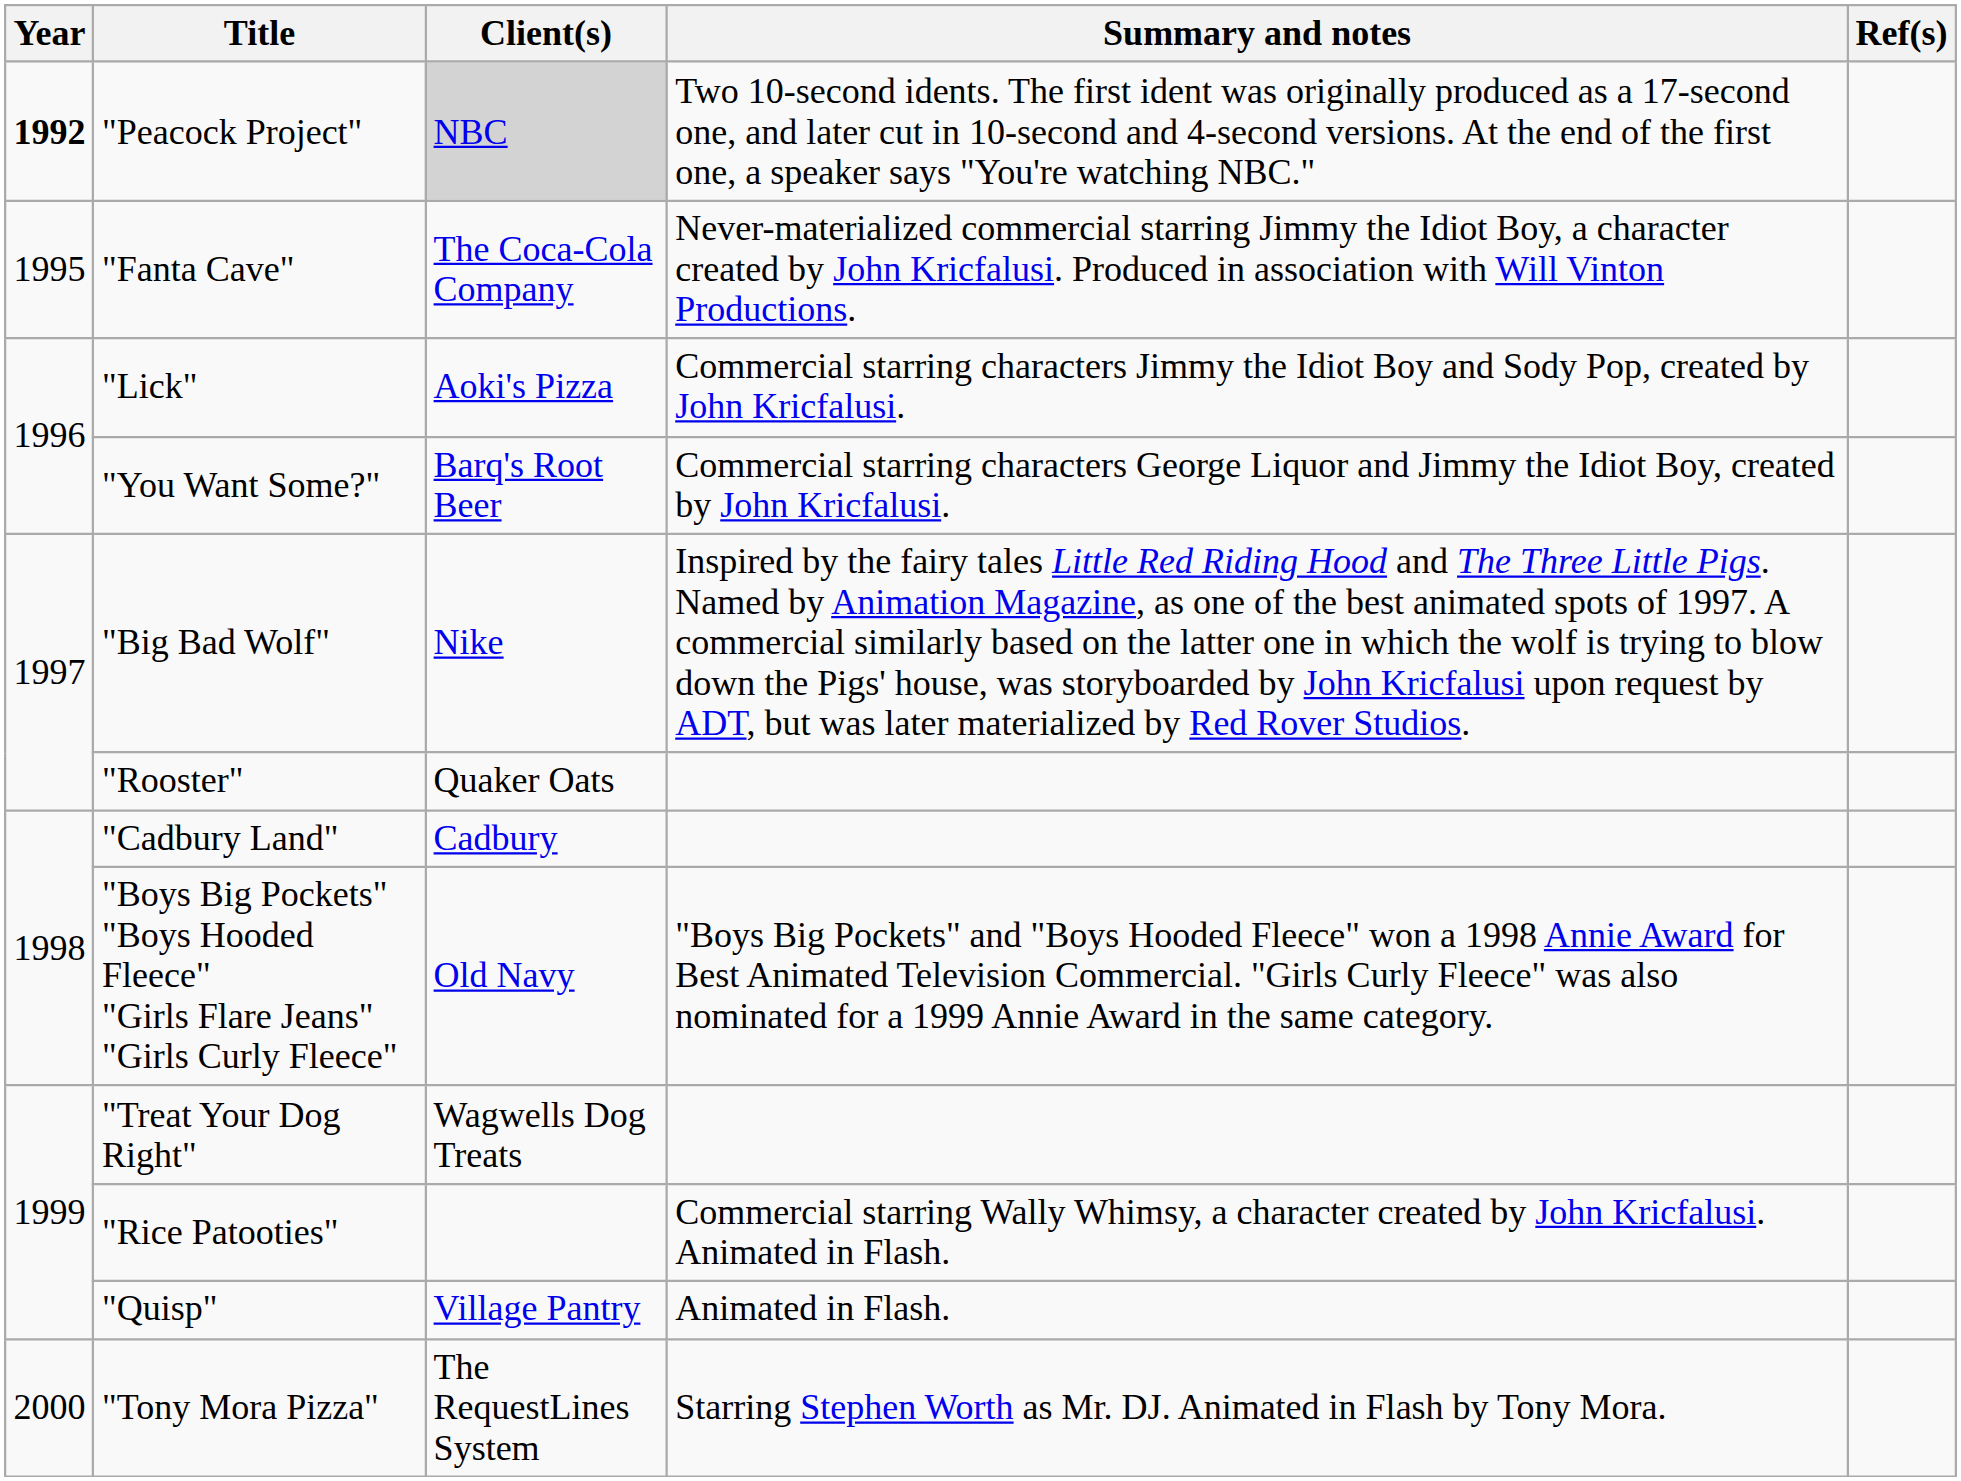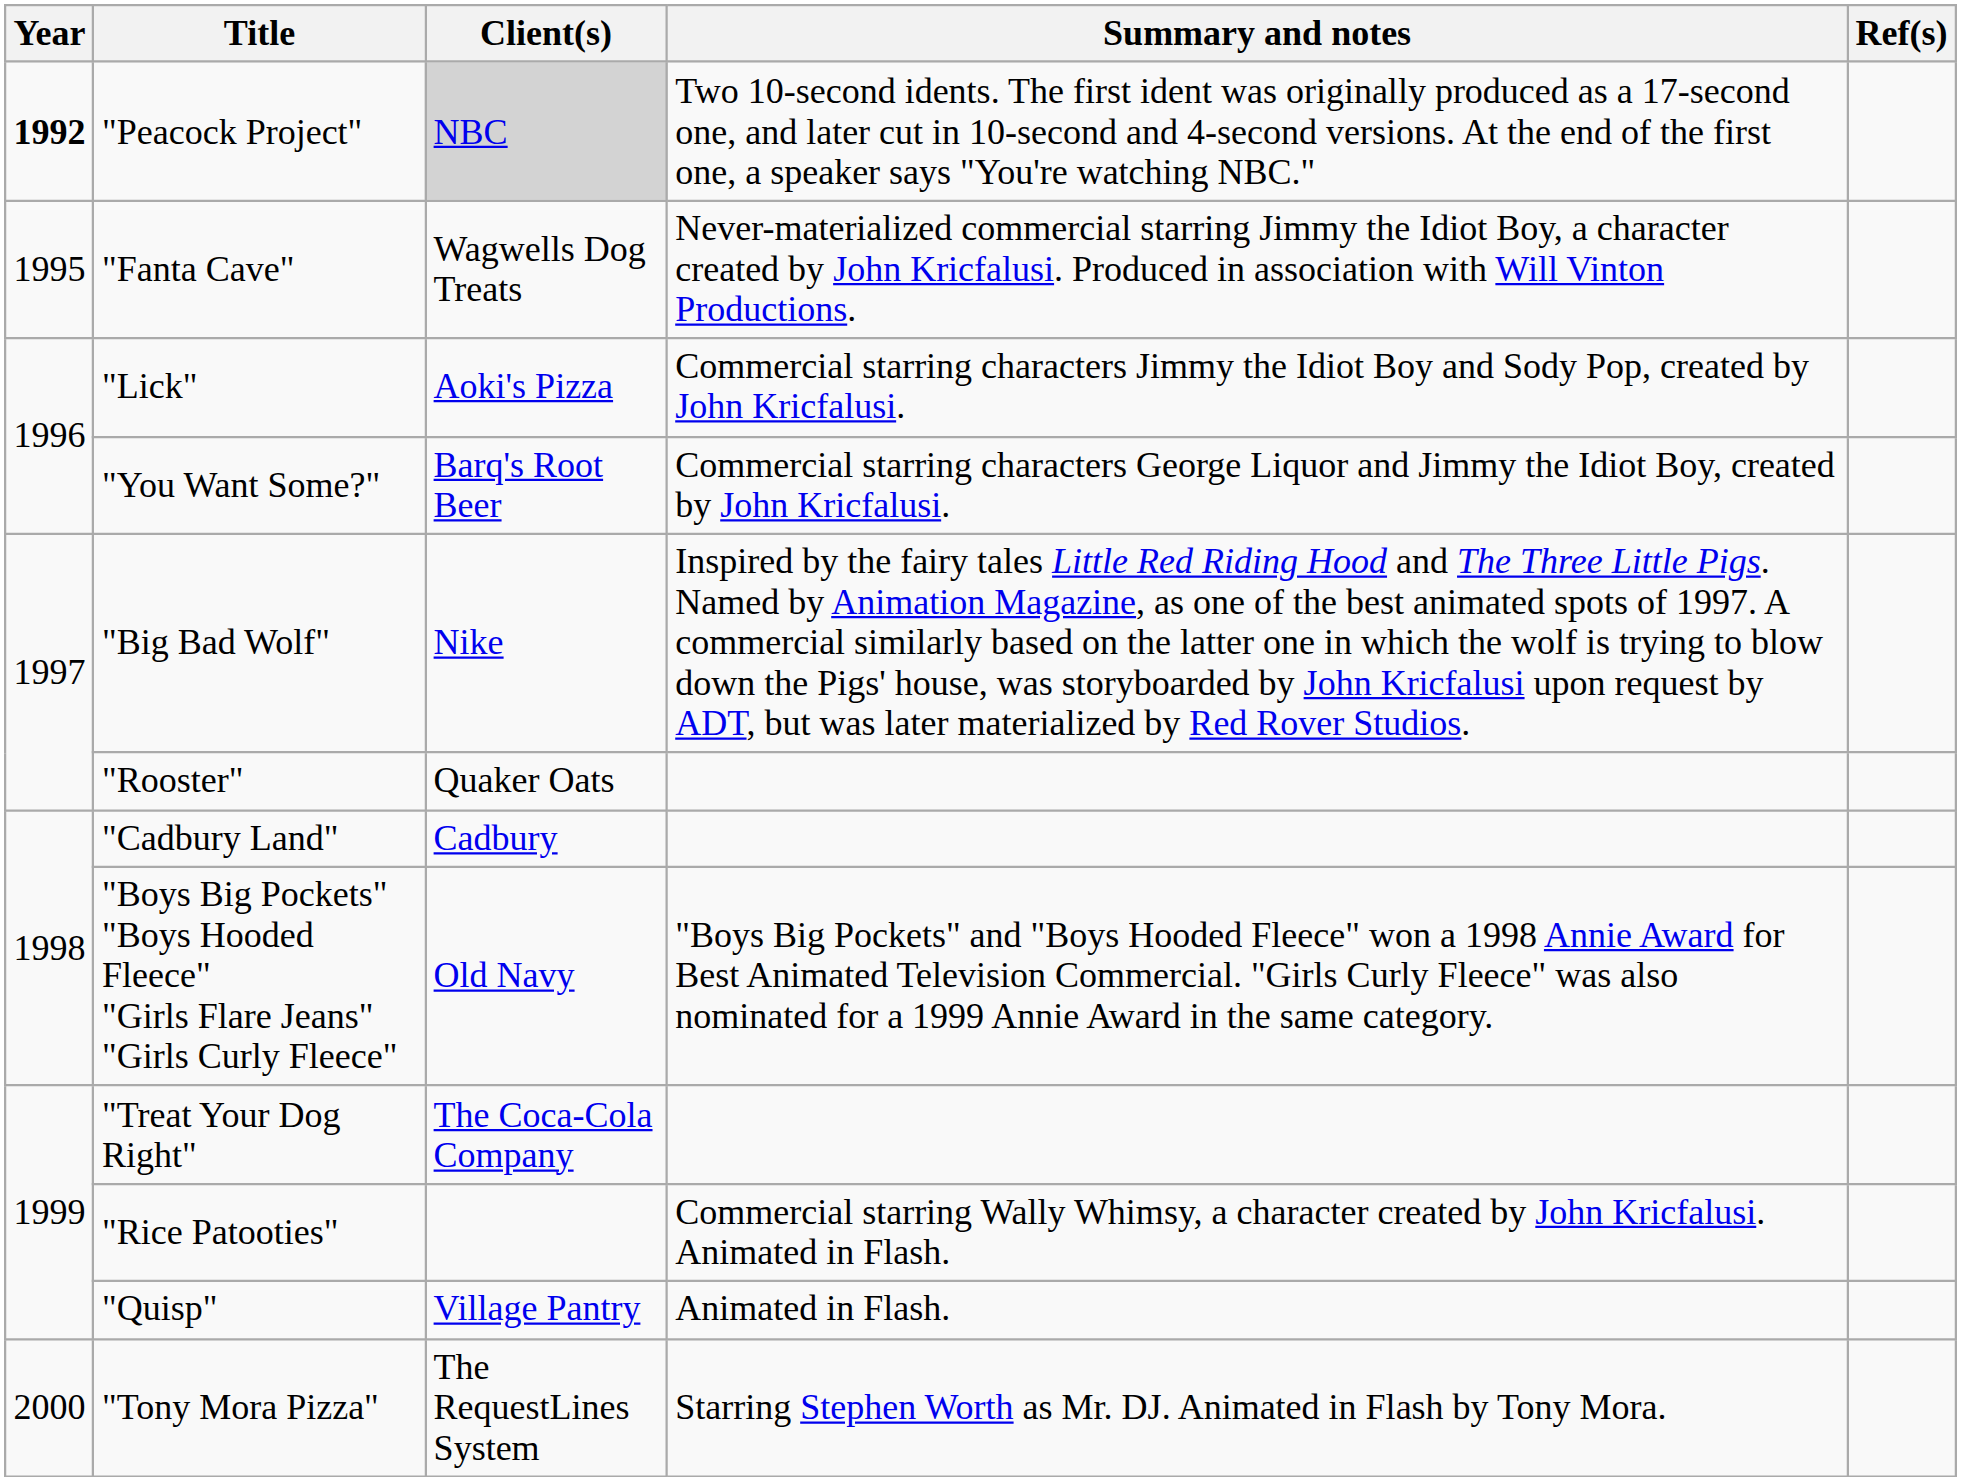"Fanta Cave" | Client(s): The Coca-Cola Company -> Wagwells Dog Treats
"Treat Your Dog Right" | Client(s): Wagwells Dog Treats -> The Coca-Cola Company
